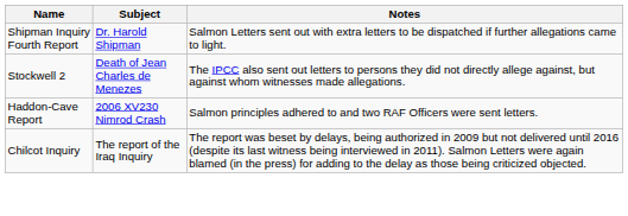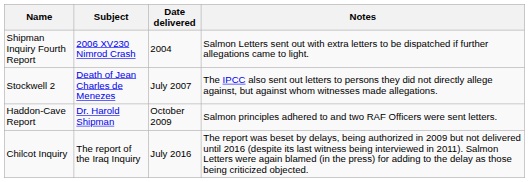+ column: Date delivered | 2004 | July 2007 | October 2009 | July 2016
Shipman Inquiry Fourth Report | Subject: Dr. Harold Shipman -> 2006 XV230 Nimrod Crash
Haddon-Cave Report | Subject: 2006 XV230 Nimrod Crash -> Dr. Harold Shipman
